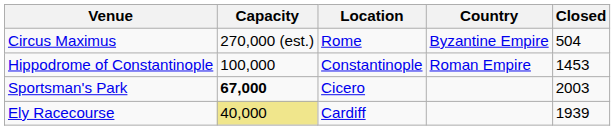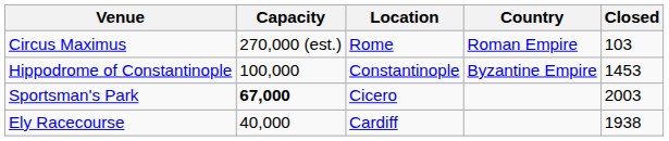Circus Maximus | Country: Byzantine Empire -> Roman Empire
Circus Maximus | Closed: 504 -> 103
Hippodrome of Constantinople | Country: Roman Empire -> Byzantine Empire
Ely Racecourse | Capacity: khaki background -> no background
Ely Racecourse | Closed: 1939 -> 1938
